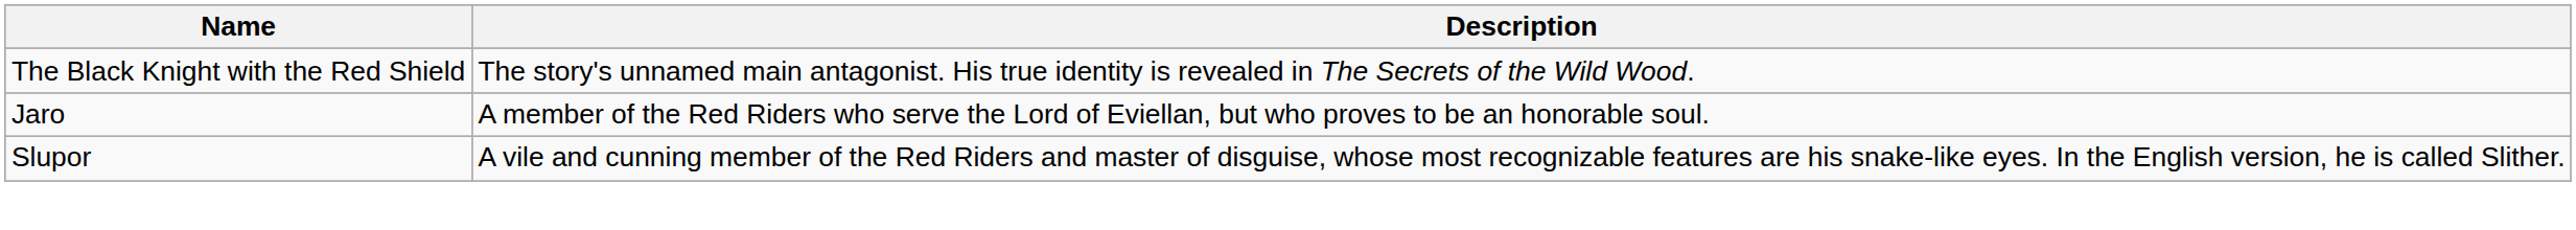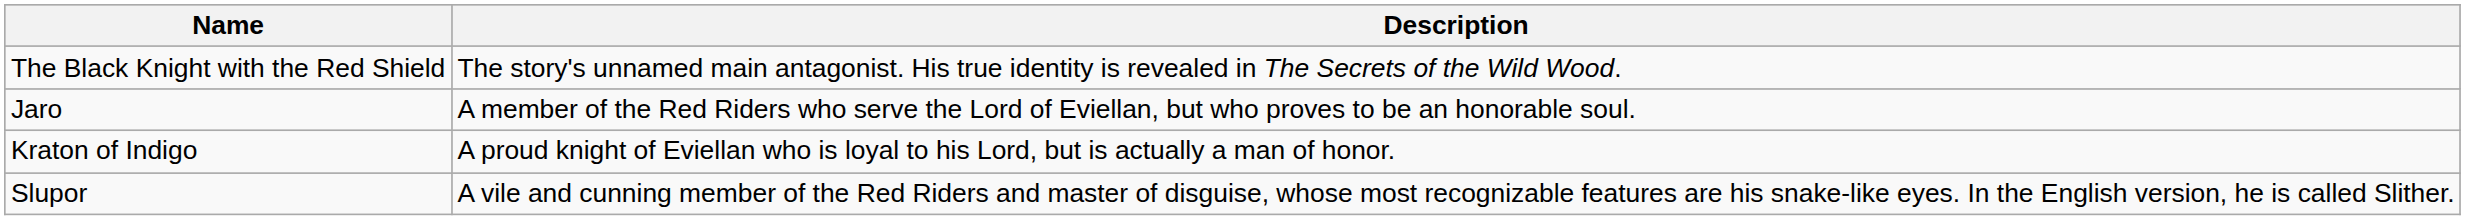+ row: Kraton of Indigo | A proud knight of Eviellan who is loyal to his Lord, but is actually a man of honor.
